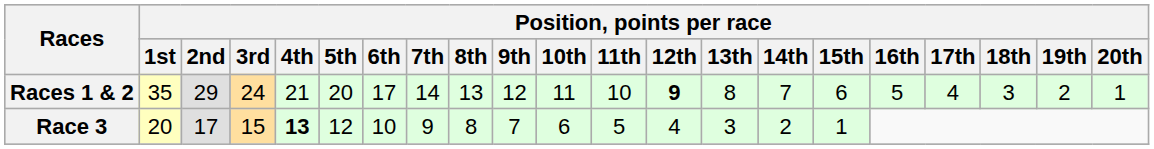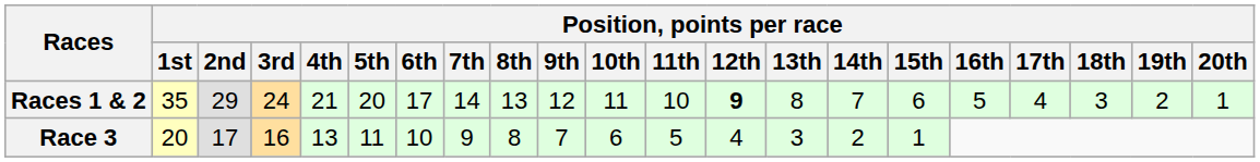Race 3 | Position, points per race / 3rd: 15 -> 16
Race 3 | Position, points per race / 4th: bold -> normal
Race 3 | Position, points per race / 5th: 12 -> 11
